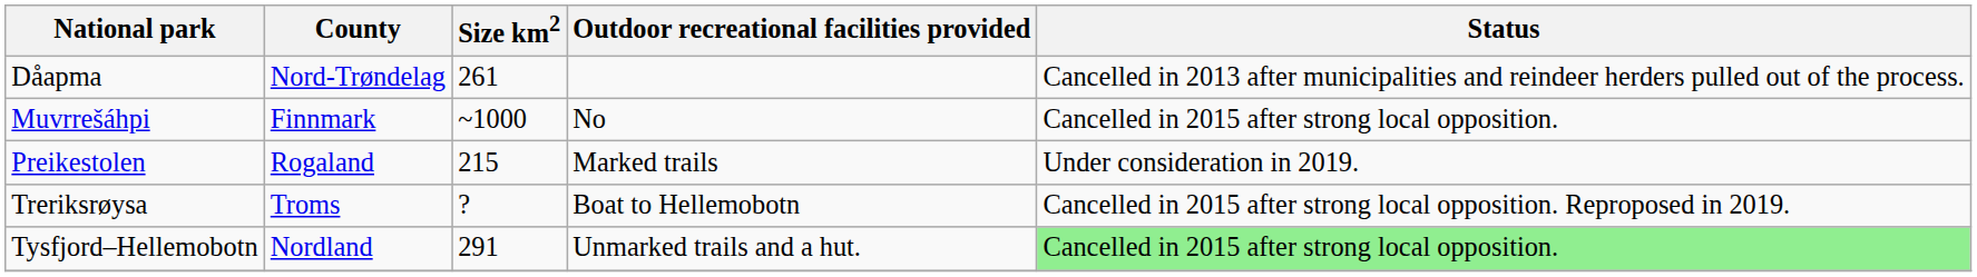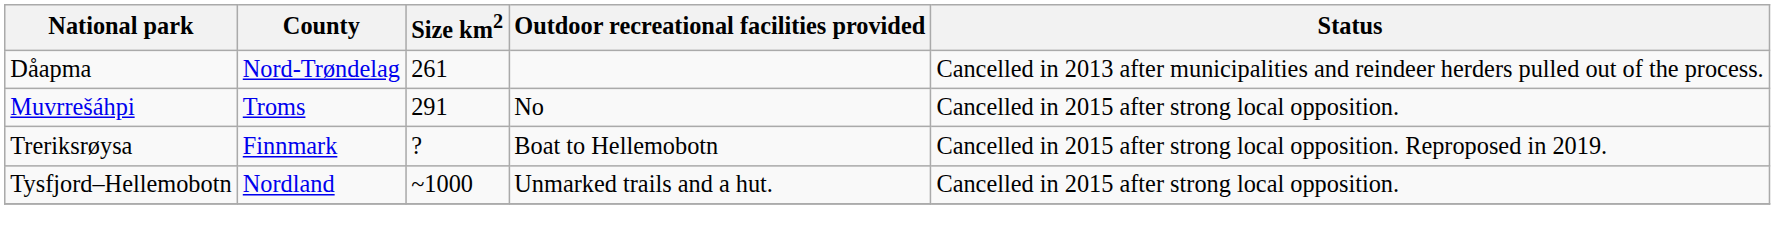Muvrrešáhpi | County: Finnmark -> Troms
Muvrrešáhpi | Size km2: ~1000 -> 291
- row: Preikestolen | Rogaland | 215 | Marked trails | Under consideration in 2019.
Treriksrøysa | County: Troms -> Finnmark
Tysfjord–Hellemobotn | Size km2: 291 -> ~1000
Tysfjord–Hellemobotn | Status: lightgreen background -> no background
